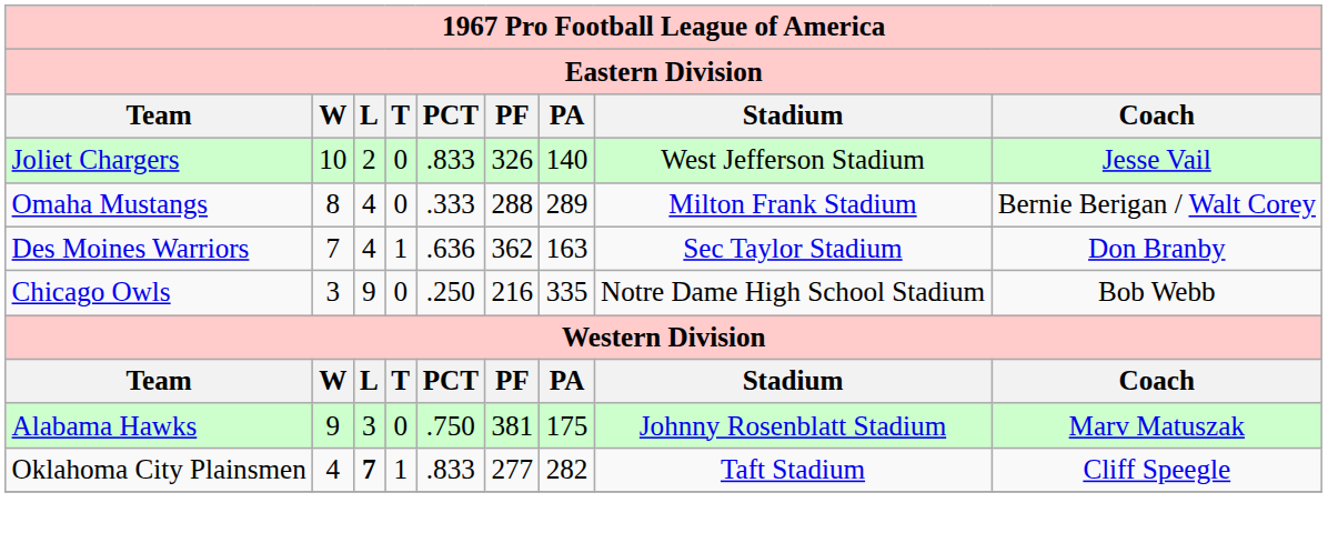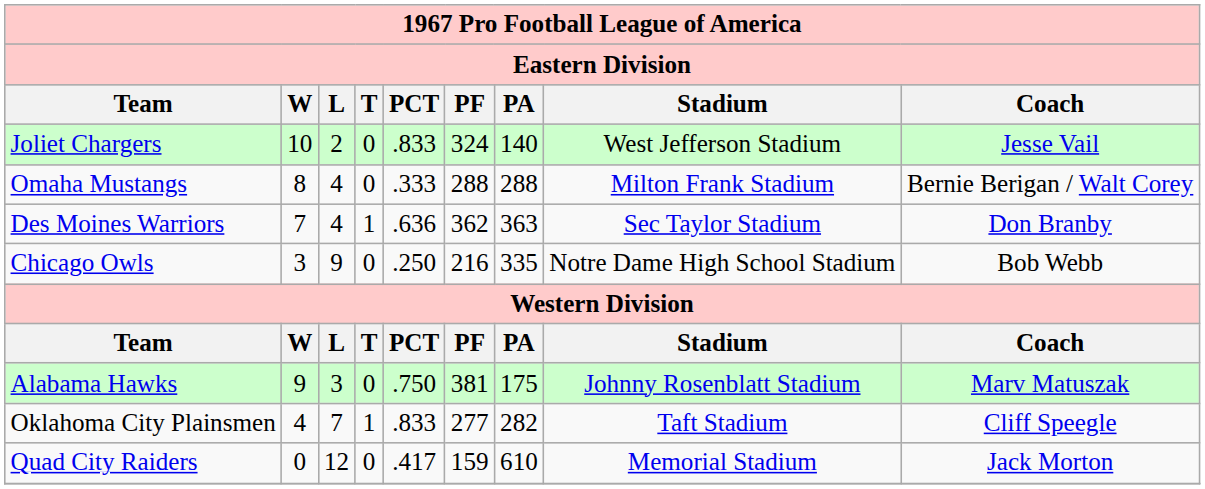Joliet Chargers | column 6: 326 -> 324
Omaha Mustangs | column 7: 289 -> 288
Des Moines Warriors | column 7: 163 -> 363
Oklahoma City Plainsmen | column 3: bold -> normal
+ row: Quad City Raiders | 0 | 12 | 0 | .417 | 159 | 610 | Memorial Stadium | Jack Morton
